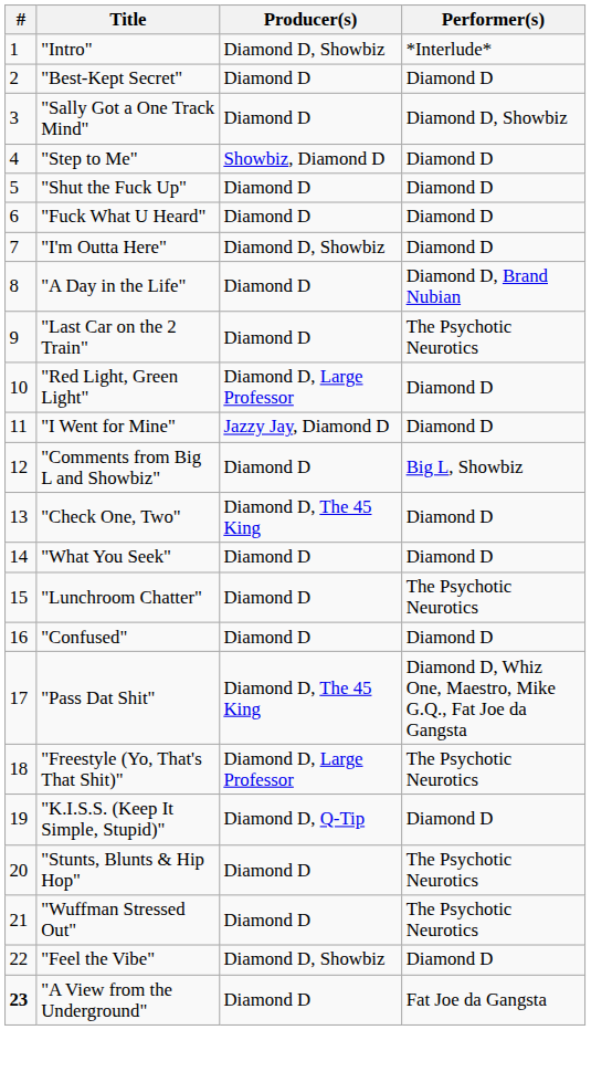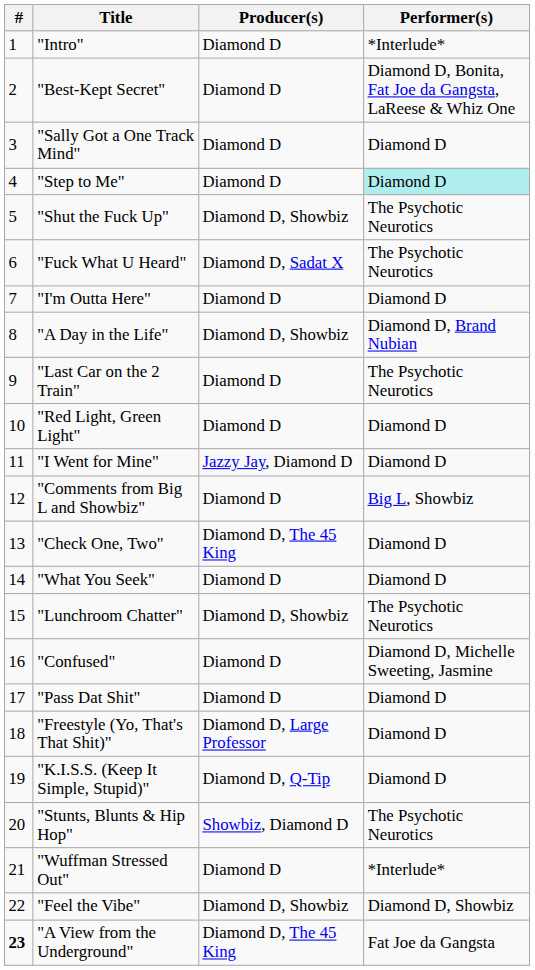"Intro" | Producer(s): Diamond D, Showbiz -> Diamond D
"Best-Kept Secret" | Performer(s): Diamond D -> Diamond D, Bonita, Fat Joe da Gangsta, LaReese & Whiz One
"Sally Got a One Track Mind" | Performer(s): Diamond D, Showbiz -> Diamond D
"Step to Me" | Producer(s): Showbiz, Diamond D -> Diamond D
"Step to Me" | Performer(s): no background -> paleturquoise background
"Shut the Fuck Up" | Producer(s): Diamond D -> Diamond D, Showbiz
"Shut the Fuck Up" | Performer(s): Diamond D -> The Psychotic Neurotics
"Fuck What U Heard" | Producer(s): Diamond D -> Diamond D, Sadat X
"Fuck What U Heard" | Performer(s): Diamond D -> The Psychotic Neurotics
"I'm Outta Here" | Producer(s): Diamond D, Showbiz -> Diamond D
"A Day in the Life" | Producer(s): Diamond D -> Diamond D, Showbiz
"Red Light, Green Light" | Producer(s): Diamond D, Large Professor -> Diamond D
"Lunchroom Chatter" | Producer(s): Diamond D -> Diamond D, Showbiz
"Confused" | Performer(s): Diamond D -> Diamond D, Michelle Sweeting, Jasmine
"Pass Dat Shit" | Producer(s): Diamond D, The 45 King -> Diamond D
"Pass Dat Shit" | Performer(s): Diamond D, Whiz One, Maestro, Mike G.Q., Fat Joe da Gangsta -> Diamond D
"Freestyle (Yo, That's That Shit)" | Performer(s): The Psychotic Neurotics -> Diamond D
"Stunts, Blunts & Hip Hop" | Producer(s): Diamond D -> Showbiz, Diamond D
"Wuffman Stressed Out" | Performer(s): The Psychotic Neurotics -> *Interlude*
"Feel the Vibe" | Performer(s): Diamond D -> Diamond D, Showbiz
"A View from the Underground" | Producer(s): Diamond D -> Diamond D, The 45 King
